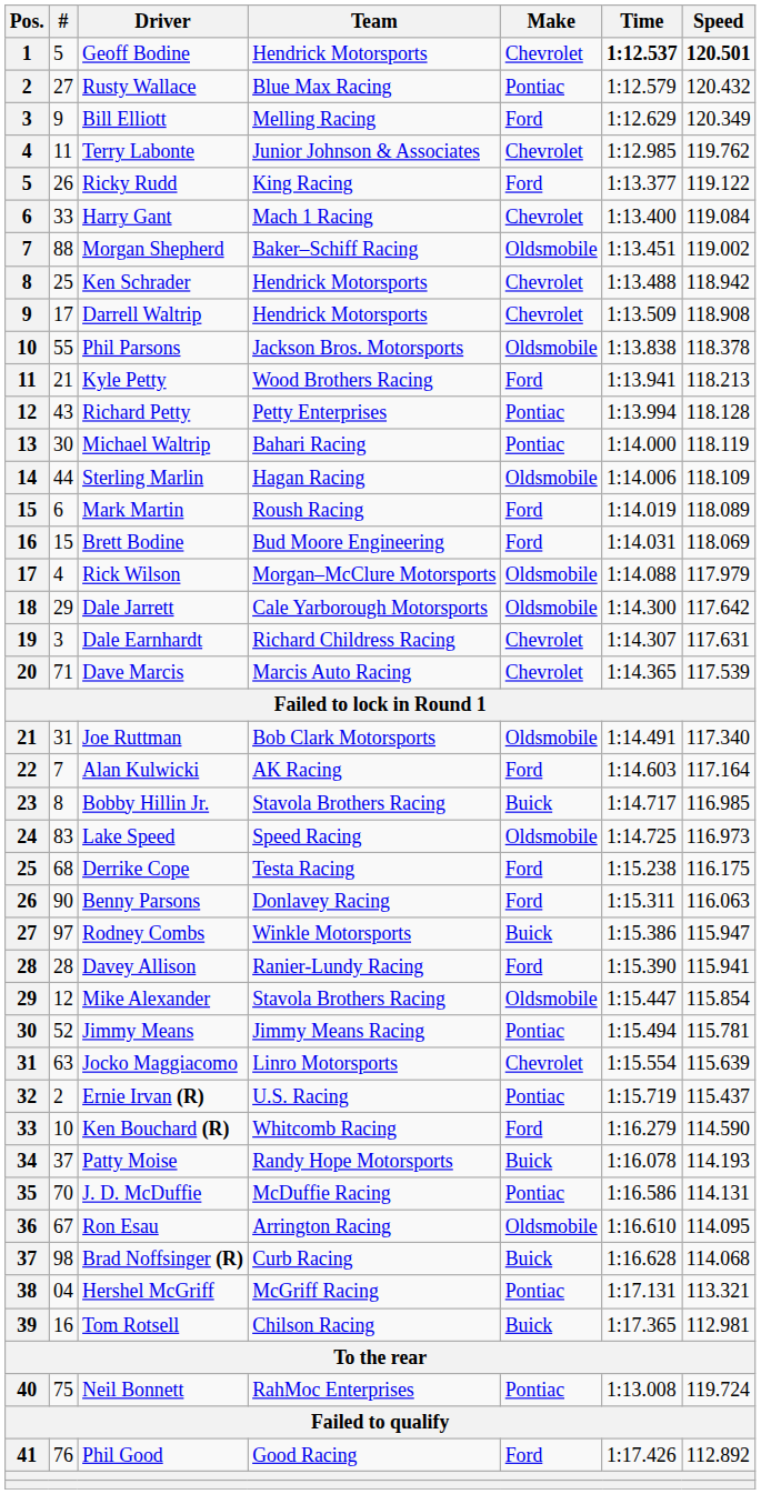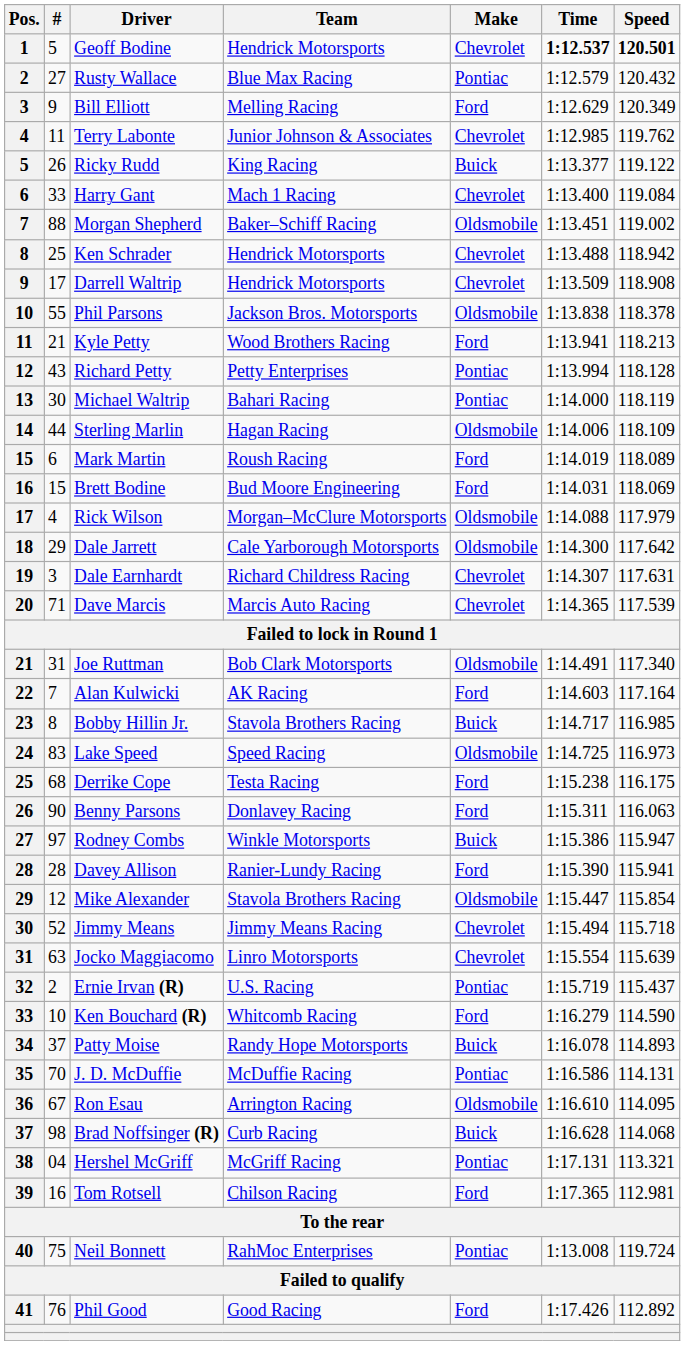Ricky Rudd | Make: Ford -> Buick
Jimmy Means | Make: Pontiac -> Chevrolet
Jimmy Means | Speed: 115.781 -> 115.718
Patty Moise | Speed: 114.193 -> 114.893
Tom Rotsell | Make: Buick -> Ford
